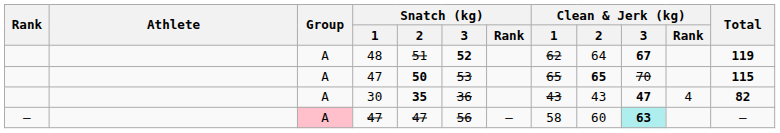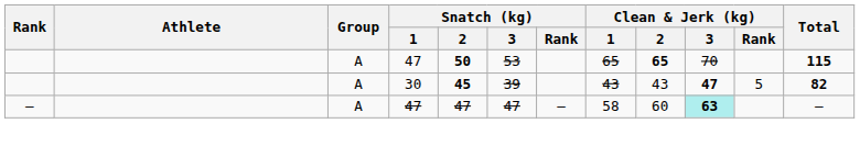- row: A | 48 | 51 | 52 | 62 | 64 | 67 | 119
30 | Snatch (kg) / 2: 35 -> 45
30 | Snatch (kg) / 3: 36 -> 39
30 | Clean & Jerk (kg) / Rank: 4 -> 5
— / 47 | Group: pink background -> no background
— / 47 | Snatch (kg) / 3: 56 -> 47
